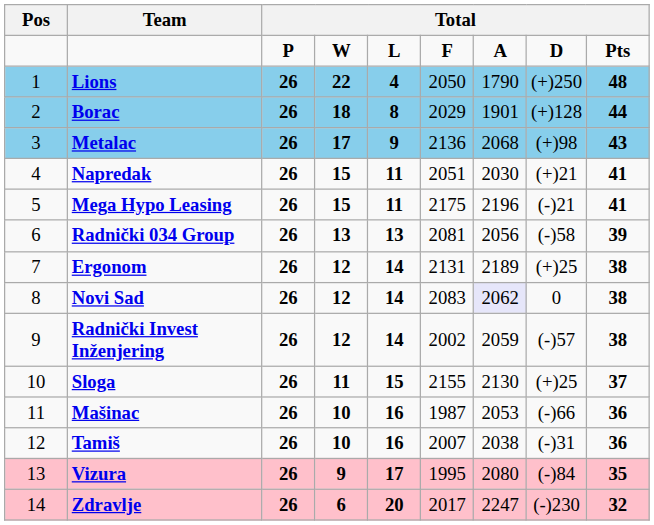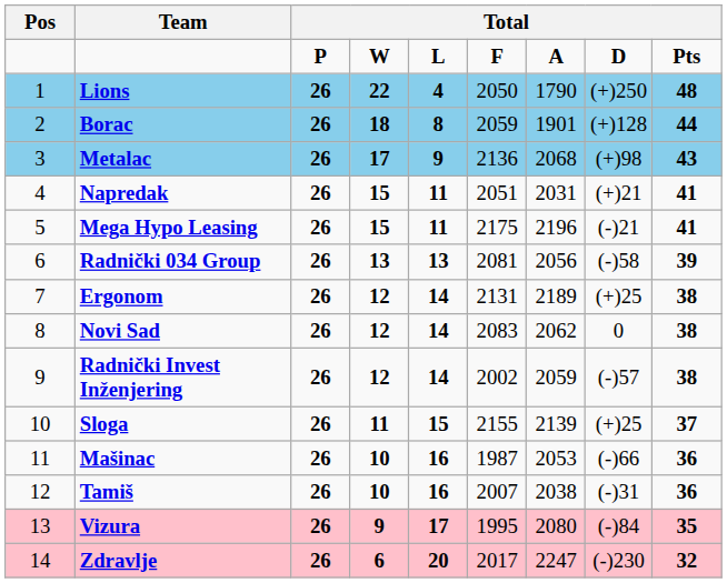Borac | column 6: 2029 -> 2059
Napredak | column 7: 2030 -> 2031
Novi Sad | column 7: lavender background -> no background
Sloga | column 7: 2130 -> 2139
